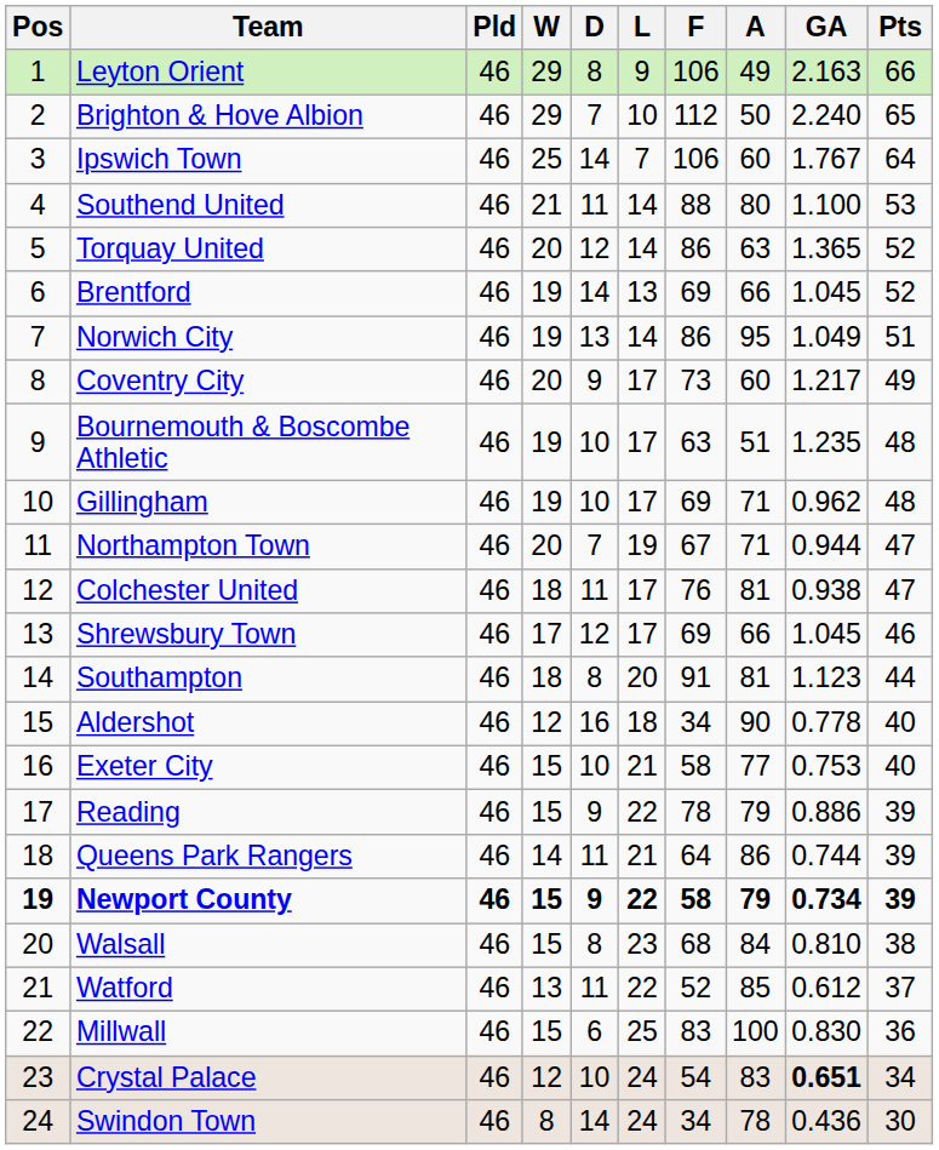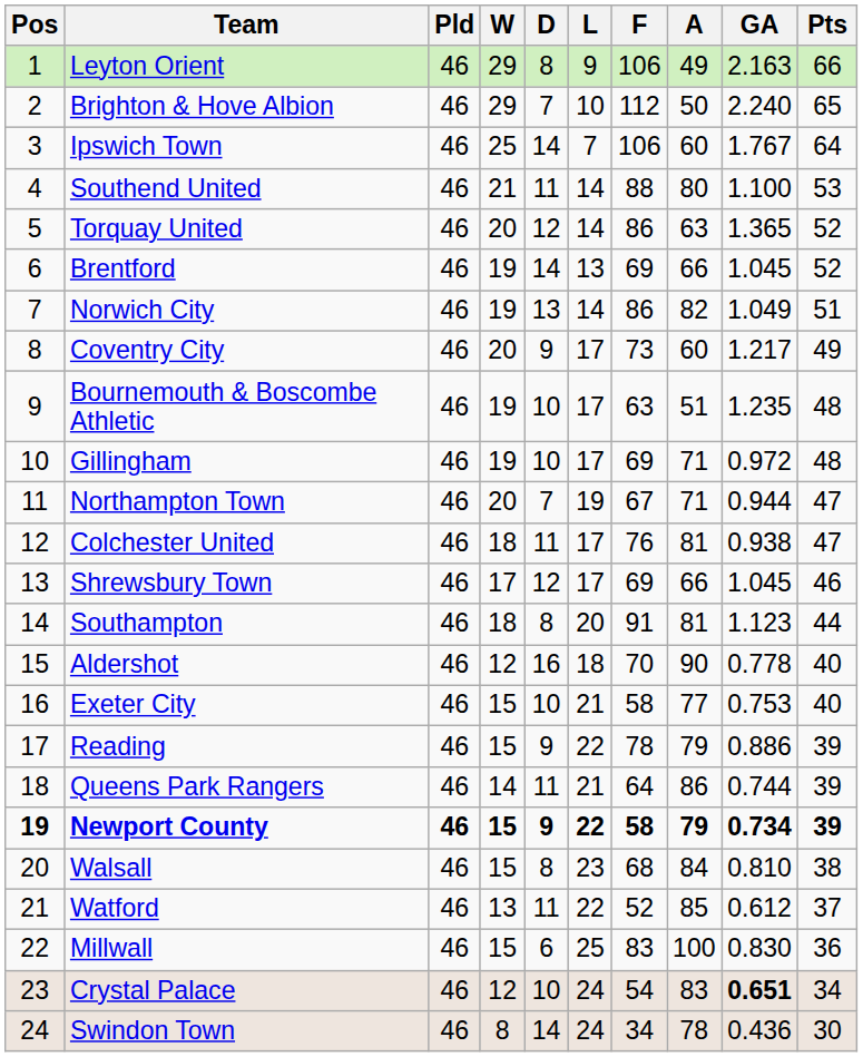Norwich City | A: 95 -> 82
Gillingham | GA: 0.962 -> 0.972
Aldershot | F: 34 -> 70
